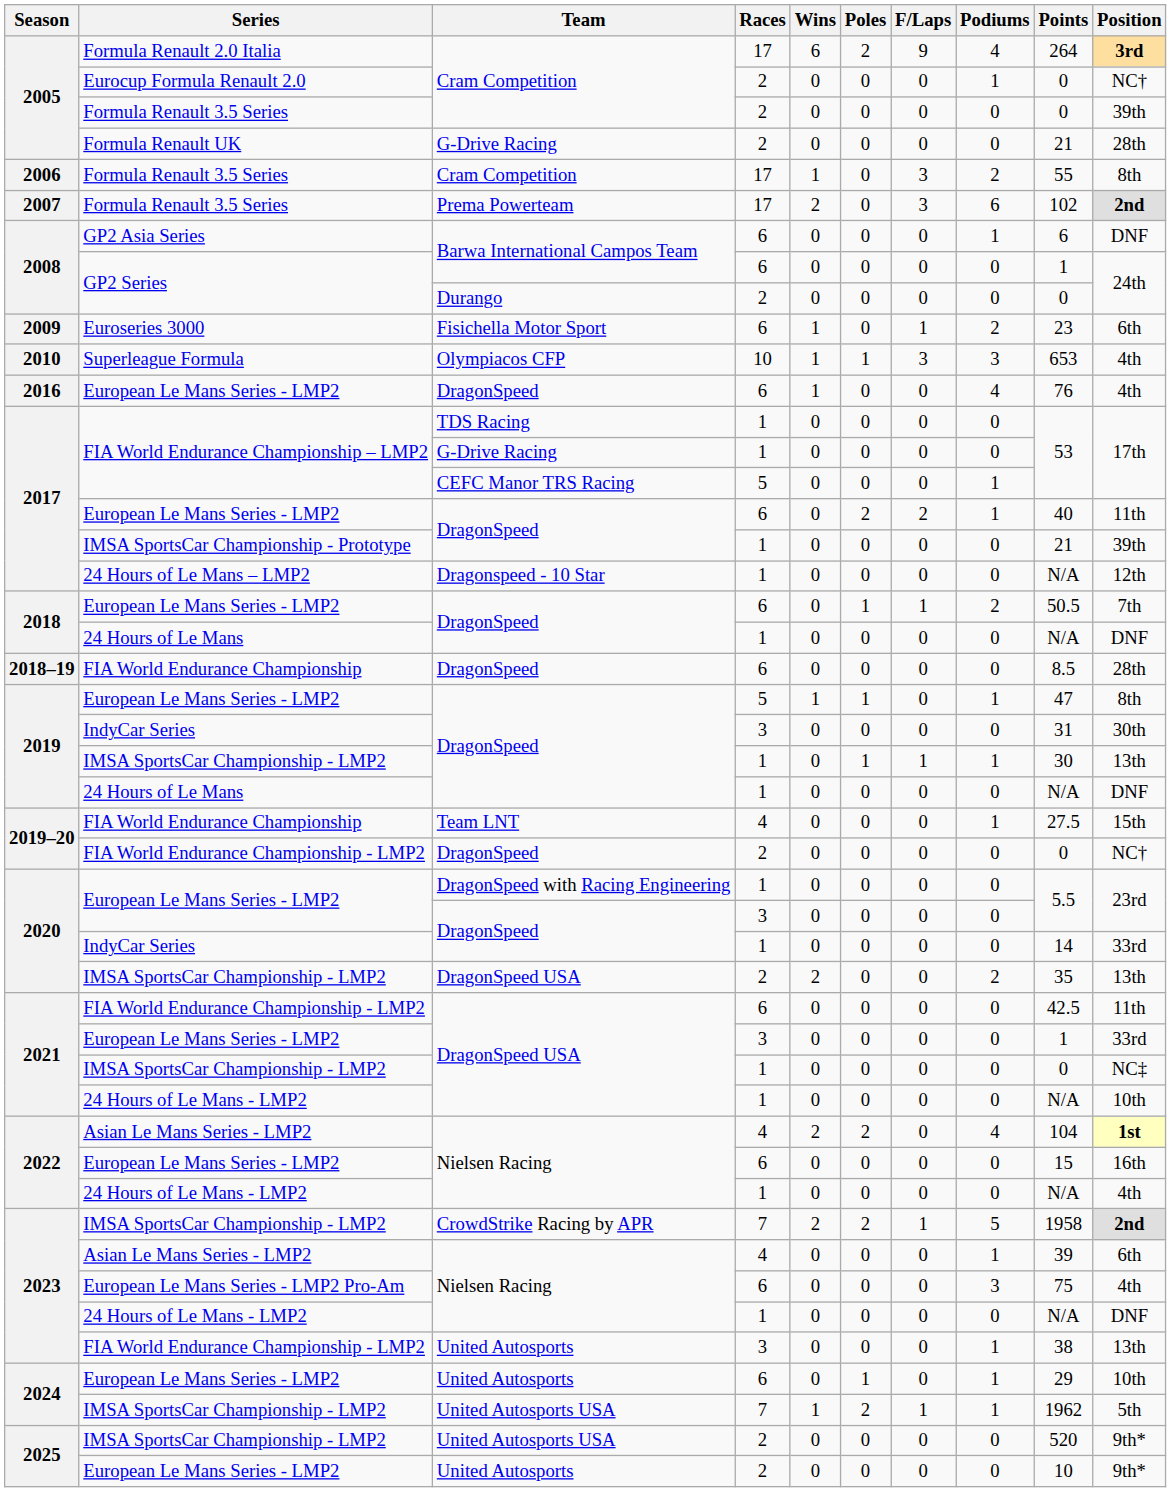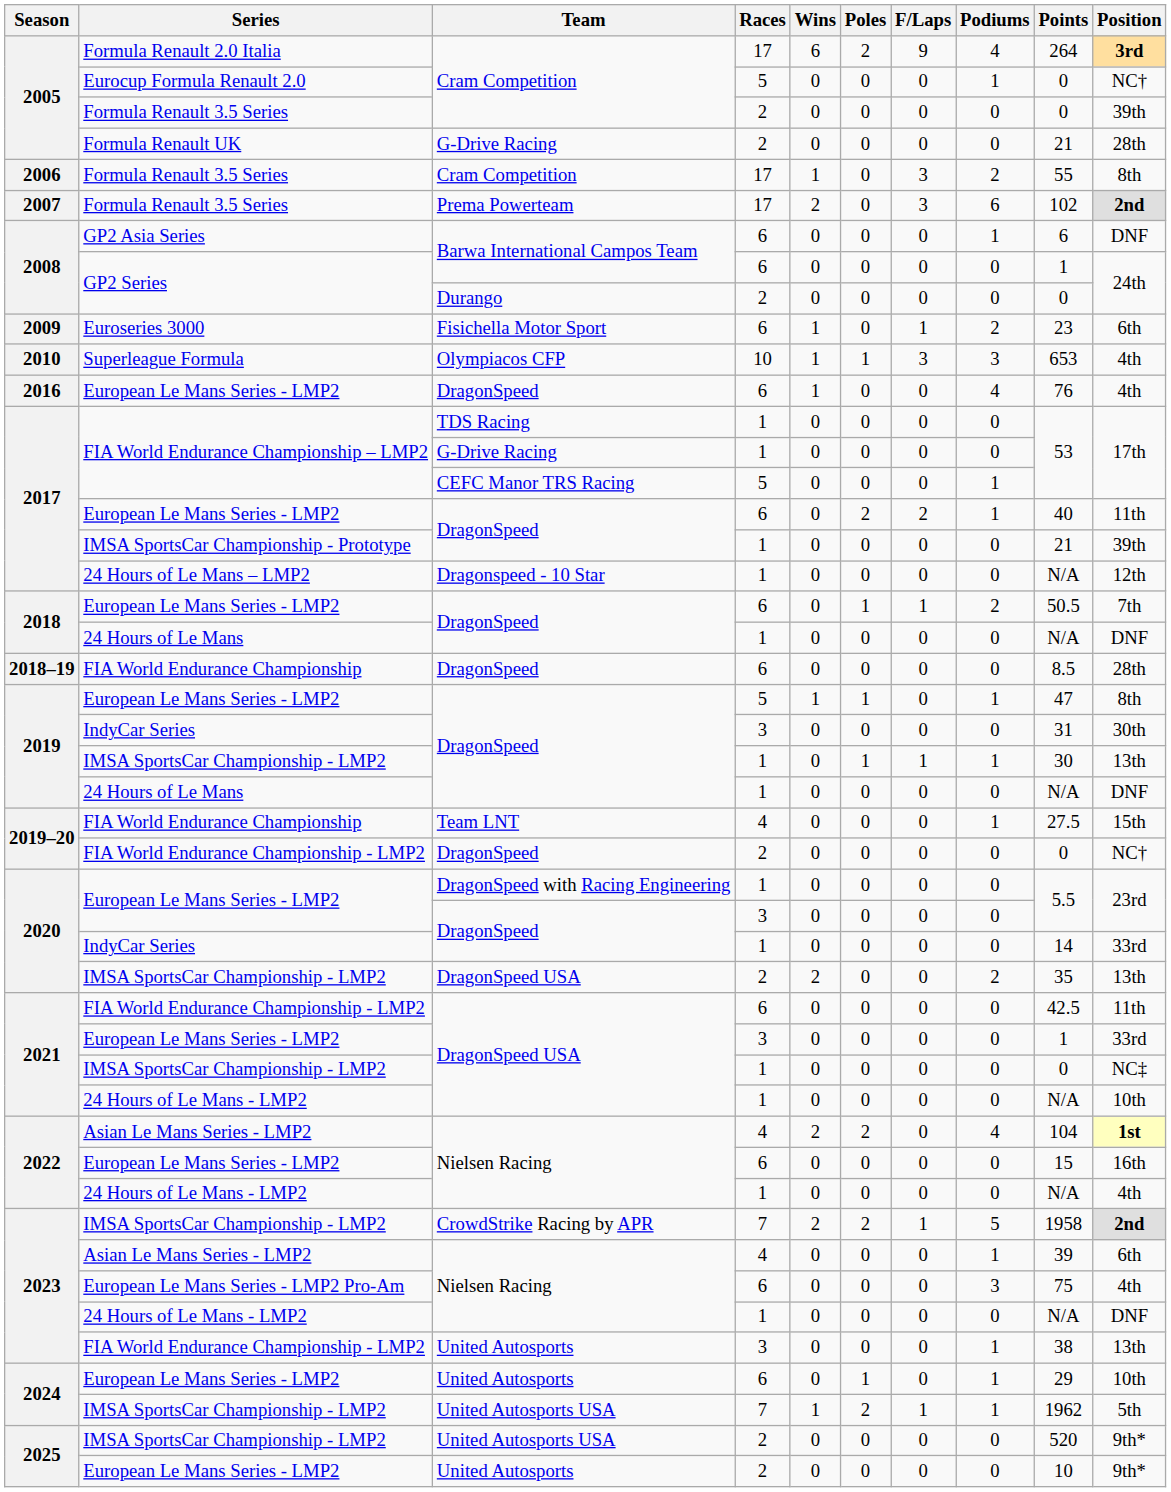Eurocup Formula Renault 2.0 | Races: 2 -> 5
